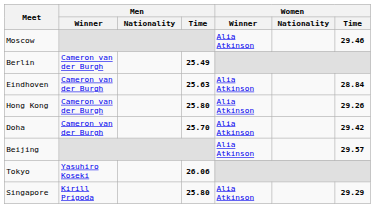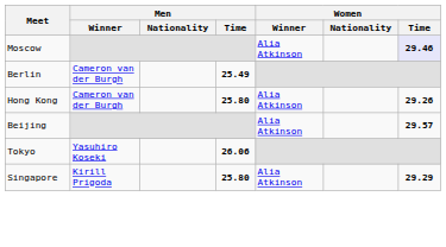Moscow | Women / Time: no background -> lavender background
- row: Eindhoven | Cameron van der Burgh | 25.63 | Alia Atkinson | 28.84
- row: Doha | Cameron van der Burgh | 25.70 | Alia Atkinson | 29.42
